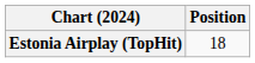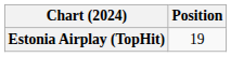Estonia Airplay (TopHit) | Position: 18 -> 19
